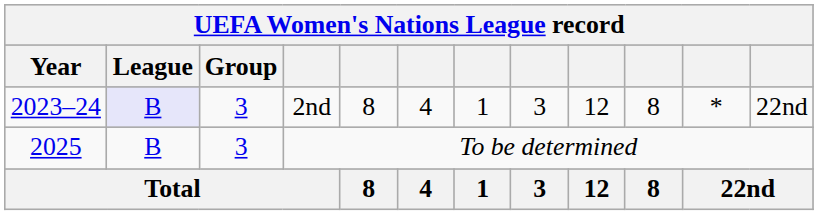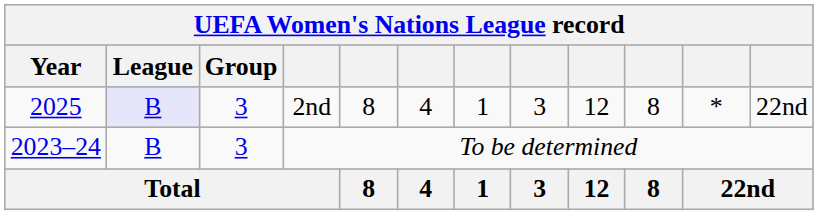2nd | Year: 2023–24 -> 2025
To be determined | Year: 2025 -> 2023–24
